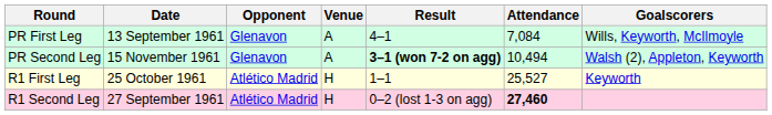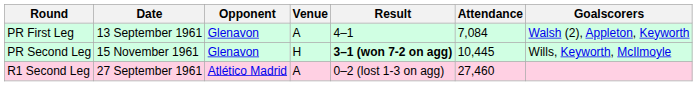PR First Leg | Goalscorers: Wills, Keyworth, McIlmoyle -> Walsh (2), Appleton, Keyworth
PR Second Leg | Venue: A -> H
PR Second Leg | Attendance: 10,494 -> 10,445
PR Second Leg | Goalscorers: Walsh (2), Appleton, Keyworth -> Wills, Keyworth, McIlmoyle
- row: R1 First Leg | 25 October 1961 | Atlético Madrid | H | 1–1 | 25,527 | Keyworth
R1 Second Leg | Venue: H -> A
R1 Second Leg | Attendance: bold -> normal
